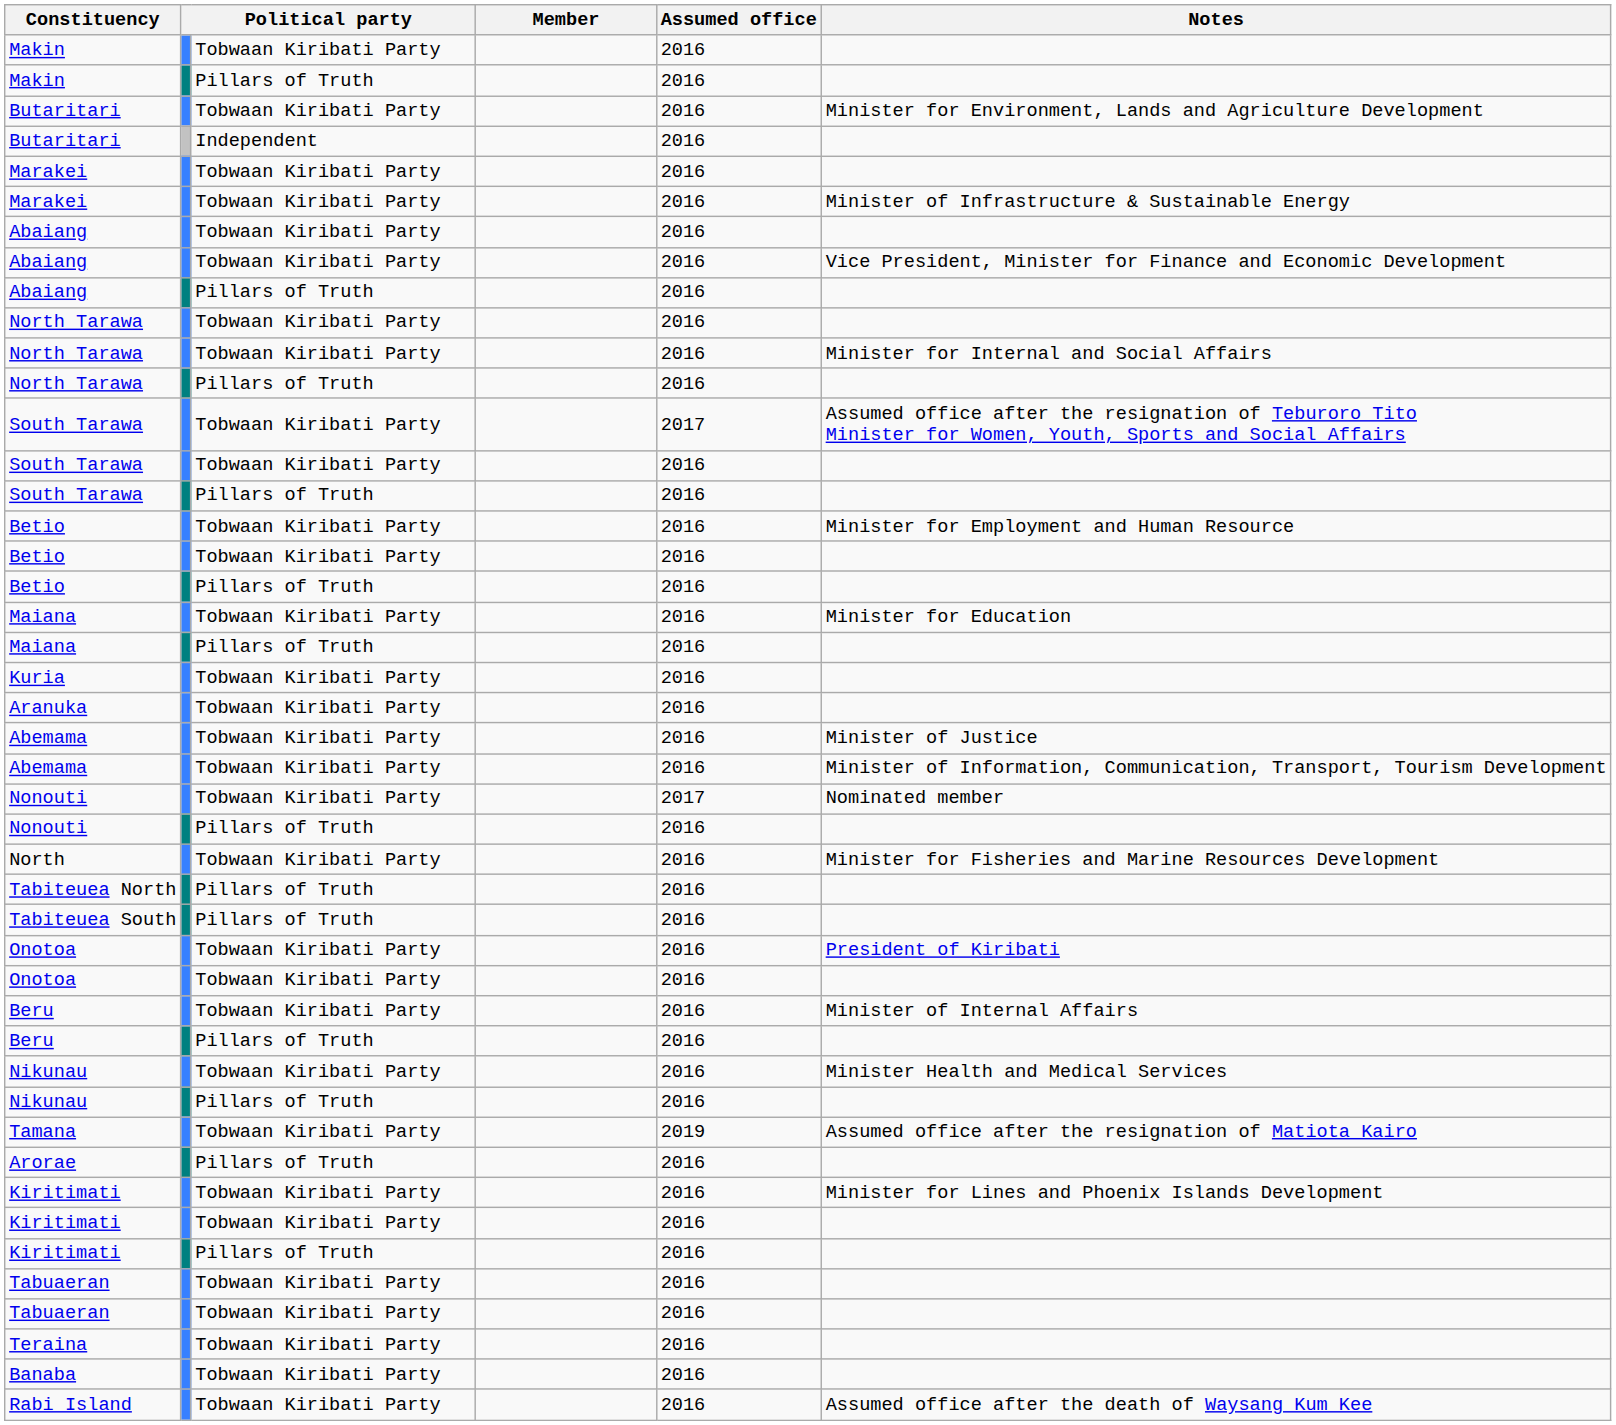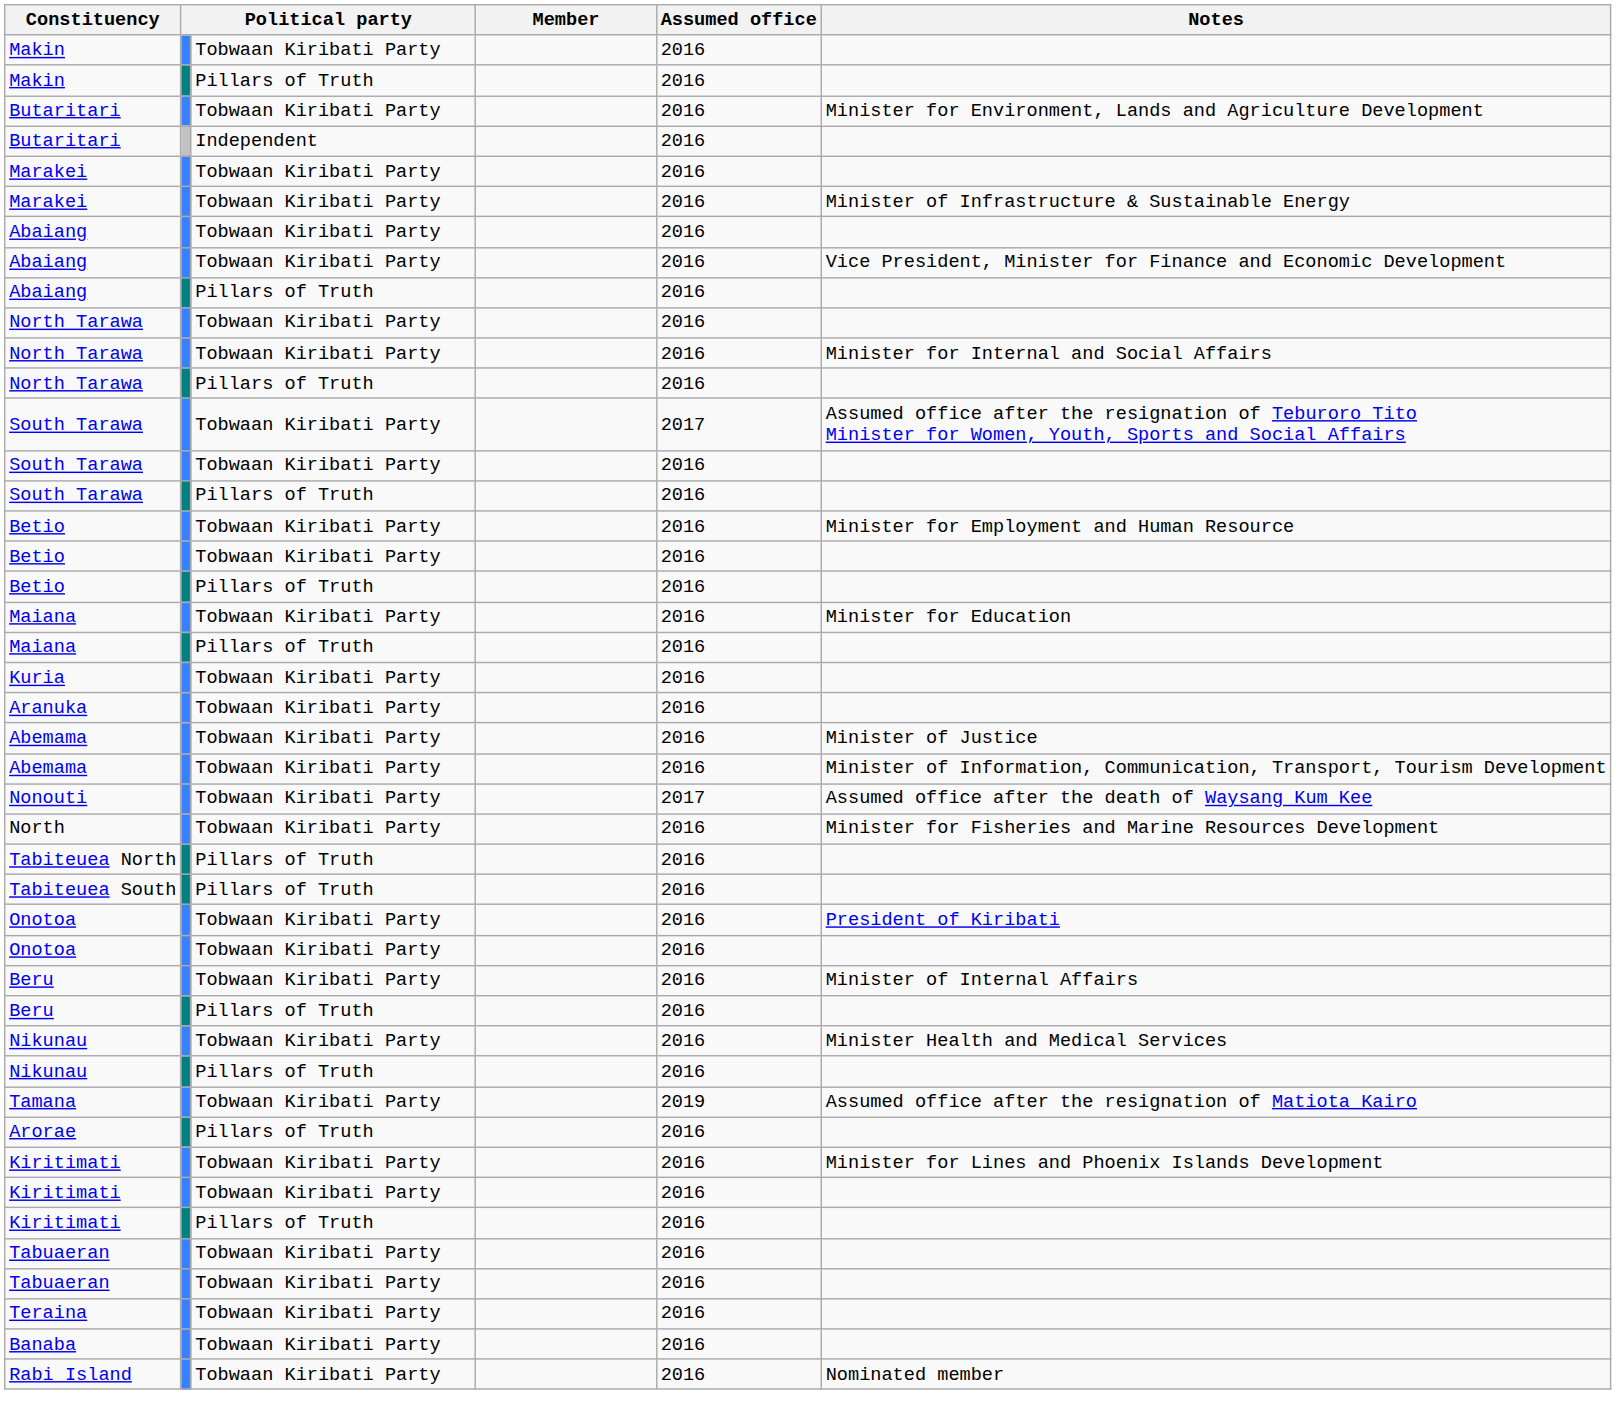Nonouti / Tobwaan Kiribati Party | Notes: Nominated member -> Assumed office after the death of Waysang Kum Kee
- row: Nonouti | Pillars of Truth | 2016
Rabi Island | Notes: Assumed office after the death of Waysang Kum Kee -> Nominated member
